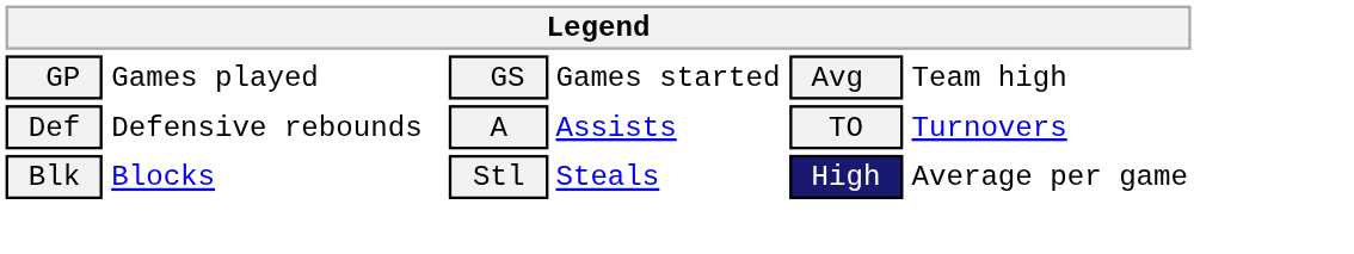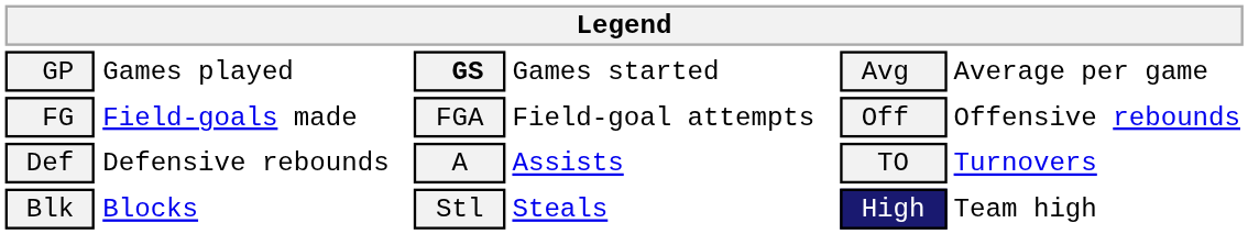GP | column 3: normal -> bold
GP | column 6: Team high -> Average per game
+ row: FG | Field-goals made | FGA | Field-goal attempts | Off | Offensive rebounds
Blk | column 6: Average per game -> Team high
